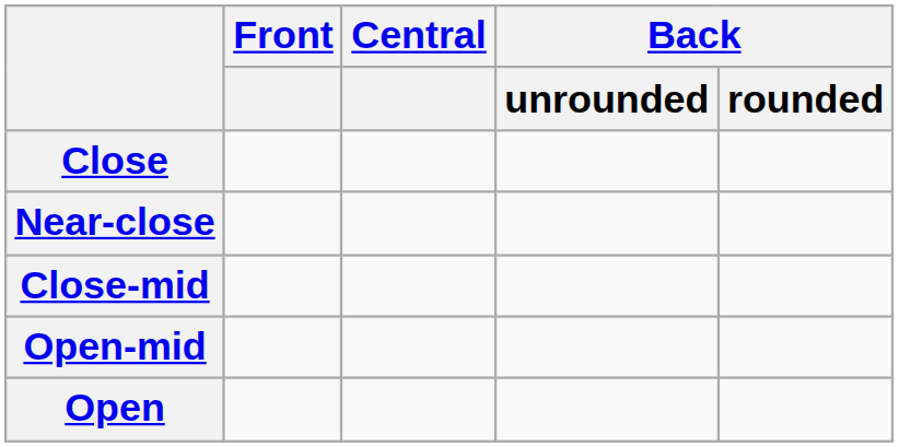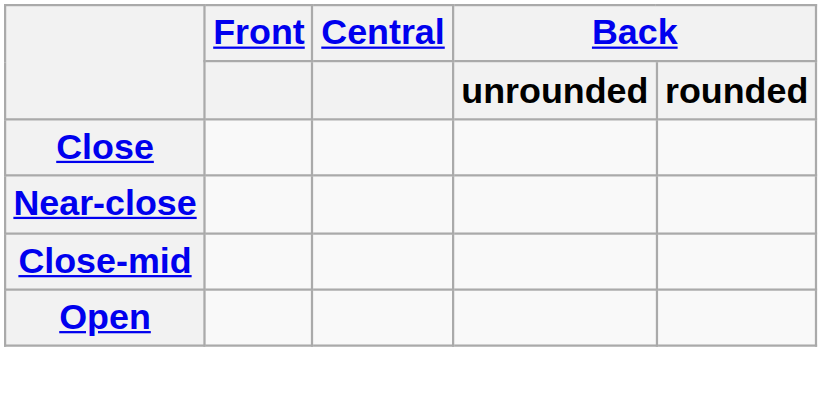- row: Open-mid
